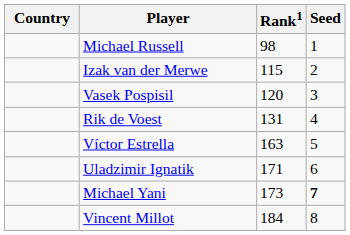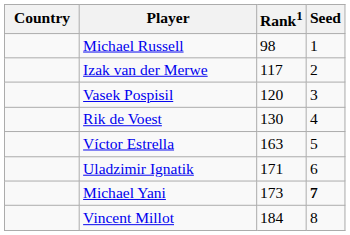Izak van der Merwe | Rank1: 115 -> 117
Rik de Voest | Rank1: 131 -> 130
